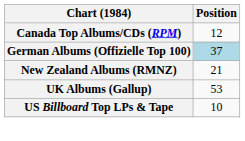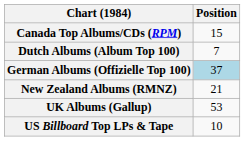Canada Top Albums/CDs (RPM) | Position: 12 -> 15
+ row: Dutch Albums (Album Top 100) | 7
